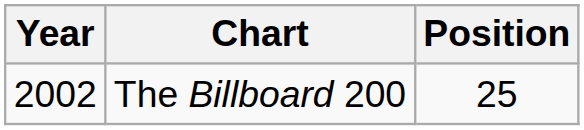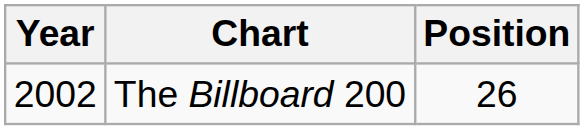The Billboard 200 | Position: 25 -> 26
